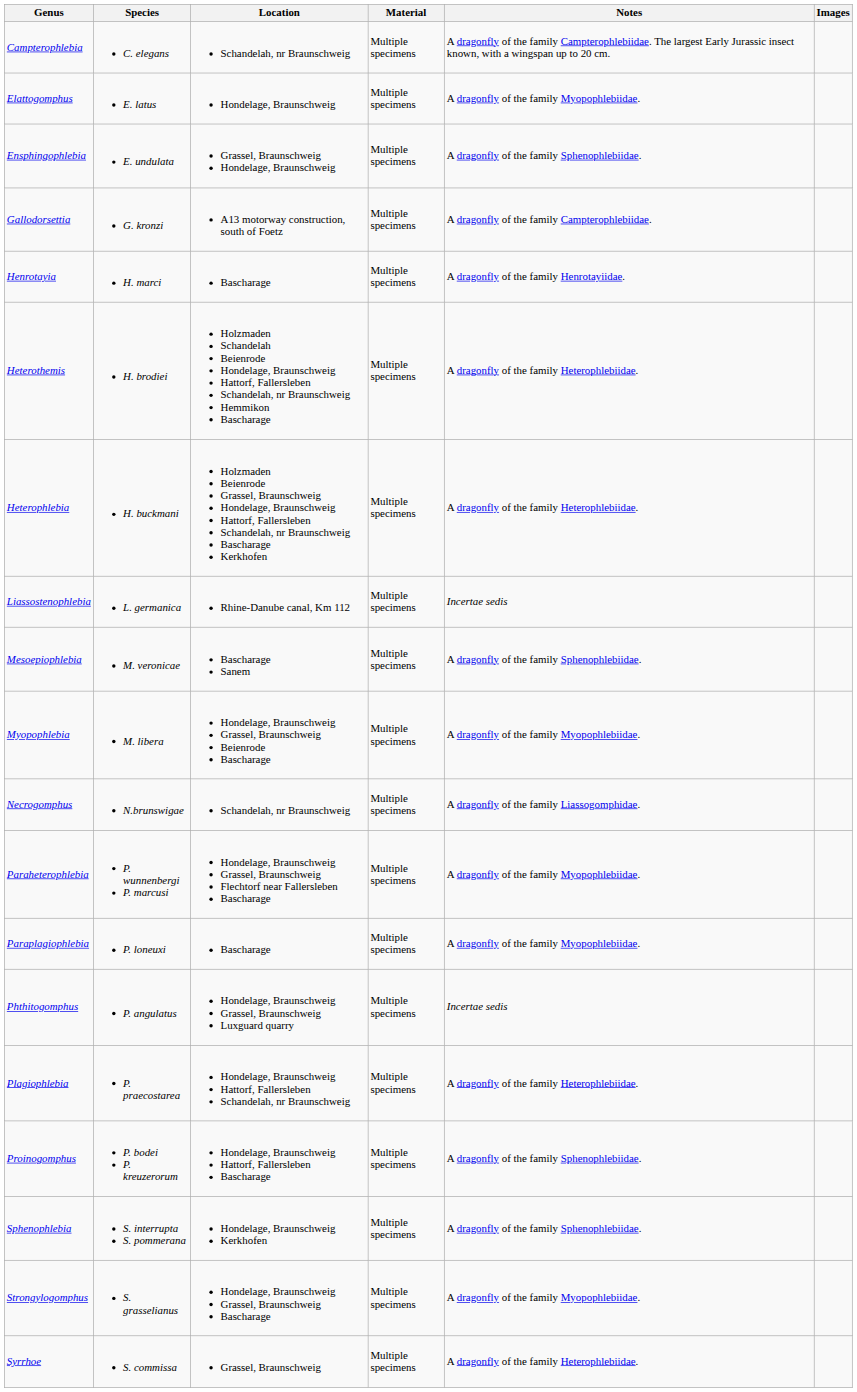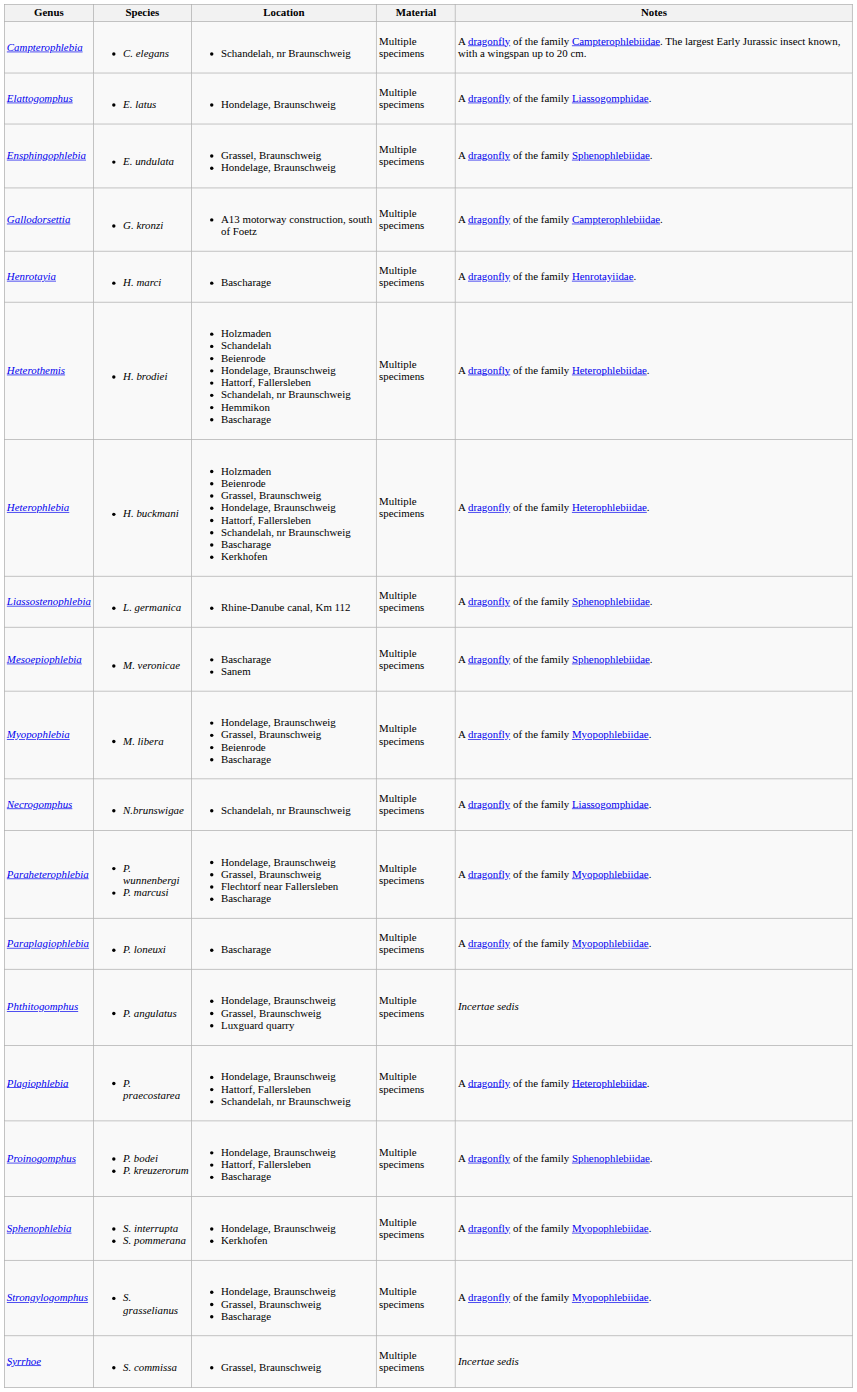- column: Images
Elattogomphus | Notes: A dragonfly of the family Myopophlebiidae. -> A dragonfly of the family Liassogomphidae.
Liassostenophlebia | Notes: Incertae sedis -> A dragonfly of the family Sphenophlebiidae.
Sphenophlebia | Notes: A dragonfly of the family Sphenophlebiidae. -> A dragonfly of the family Myopophlebiidae.
Syrrhoe | Notes: A dragonfly of the family Heterophlebiidae. -> Incertae sedis
